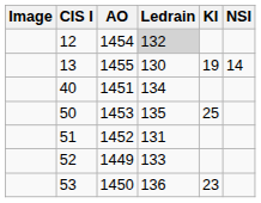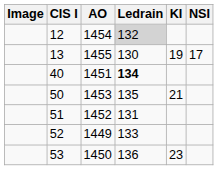13 | NSI: 14 -> 17
40 | Ledrain: normal -> bold
50 | KI: 25 -> 21
